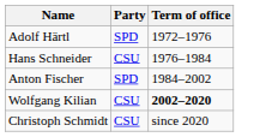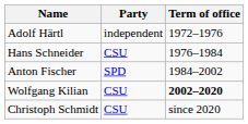Adolf Härtl | Party: SPD -> independent
